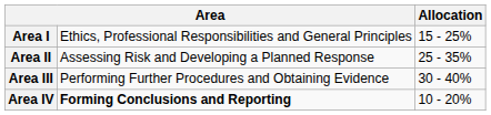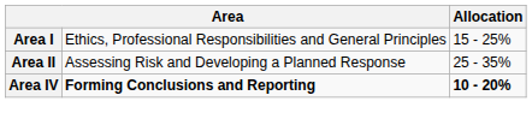- row: Area III | Performing Further Procedures and Obtaining Evidence | 30 - 40%
Area IV | Allocation: normal -> bold
